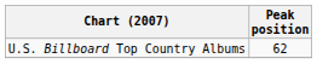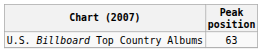U.S. Billboard Top Country Albums | Peak position: 62 -> 63
